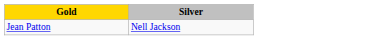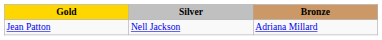+ column: Bronze | Adriana Millard
